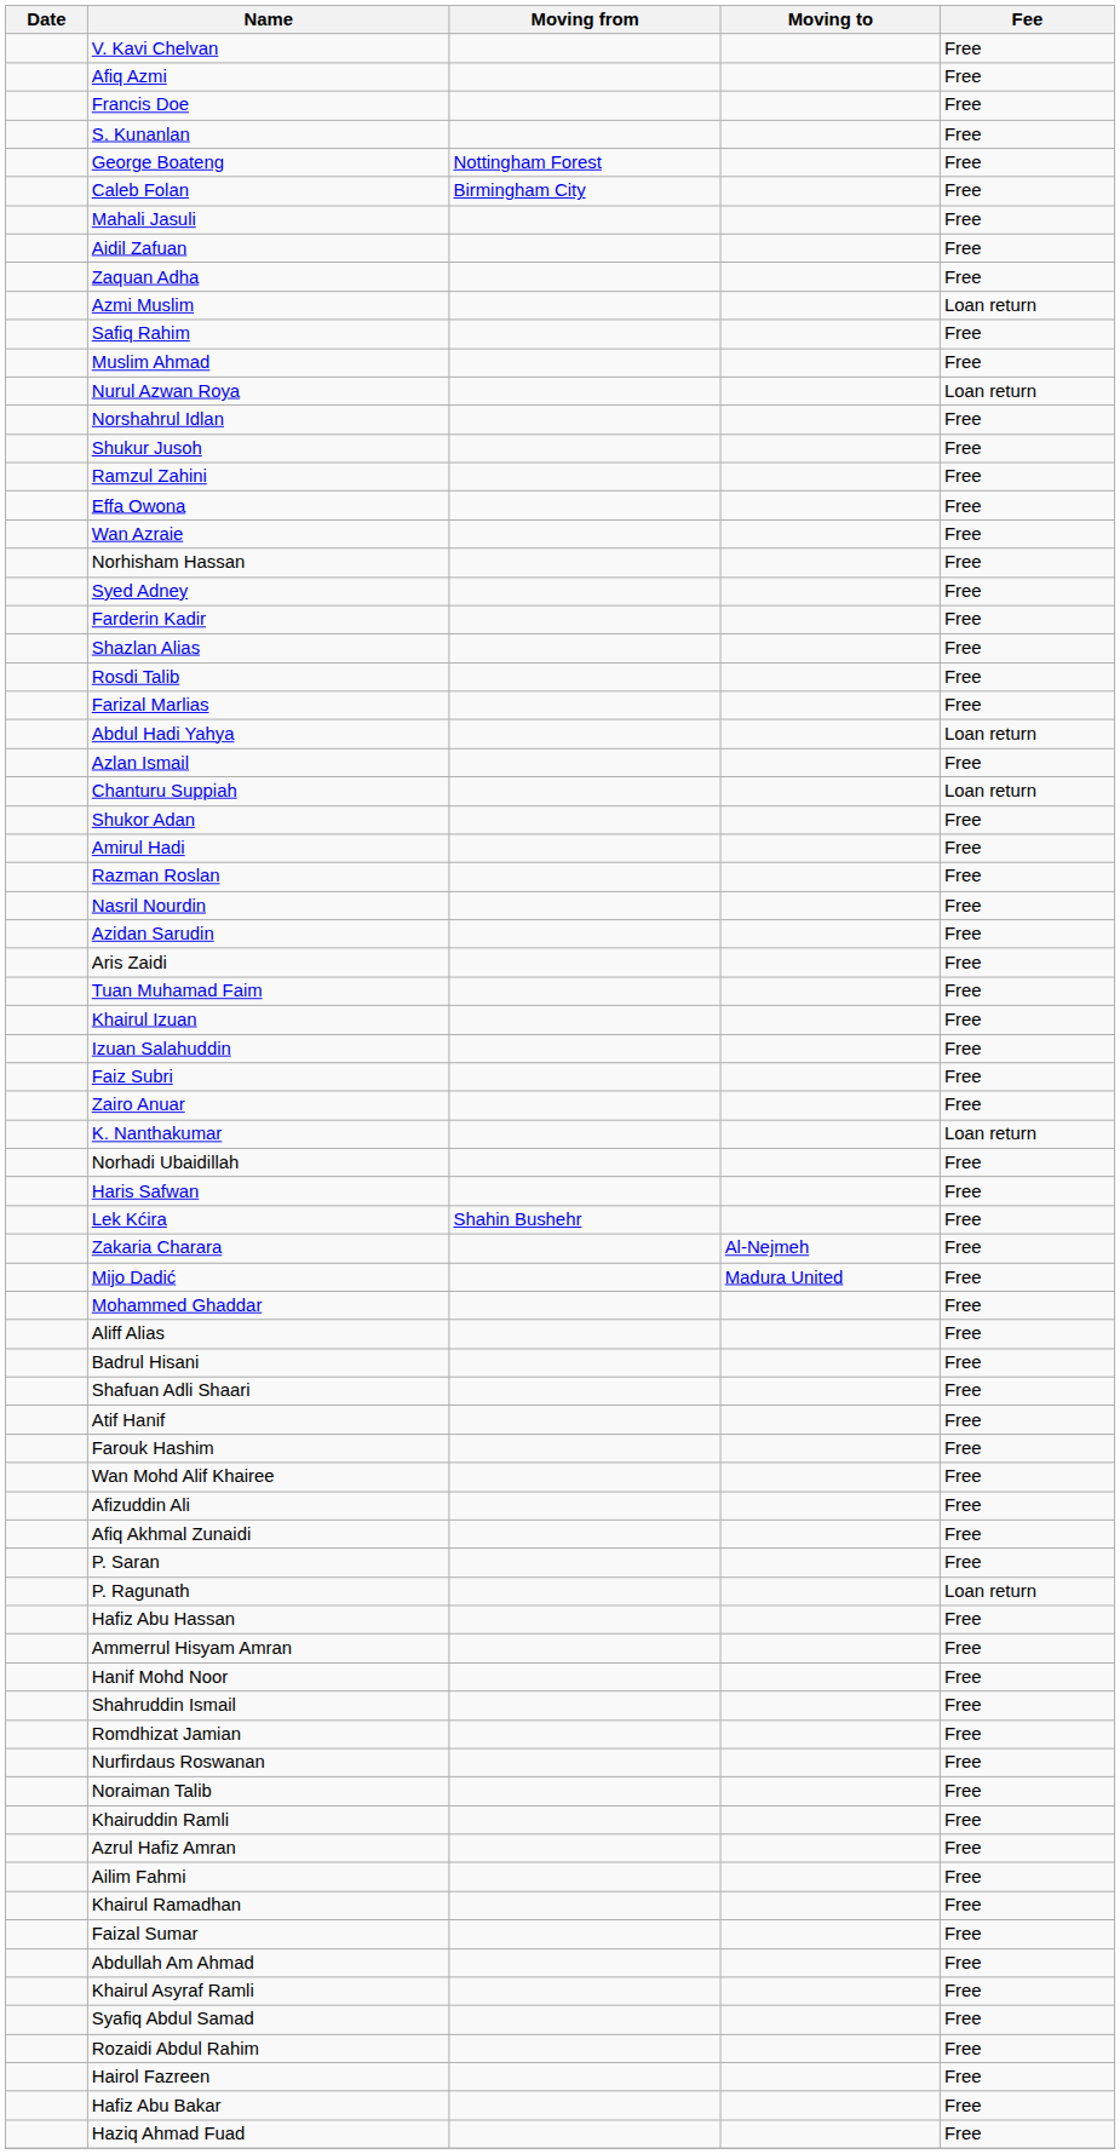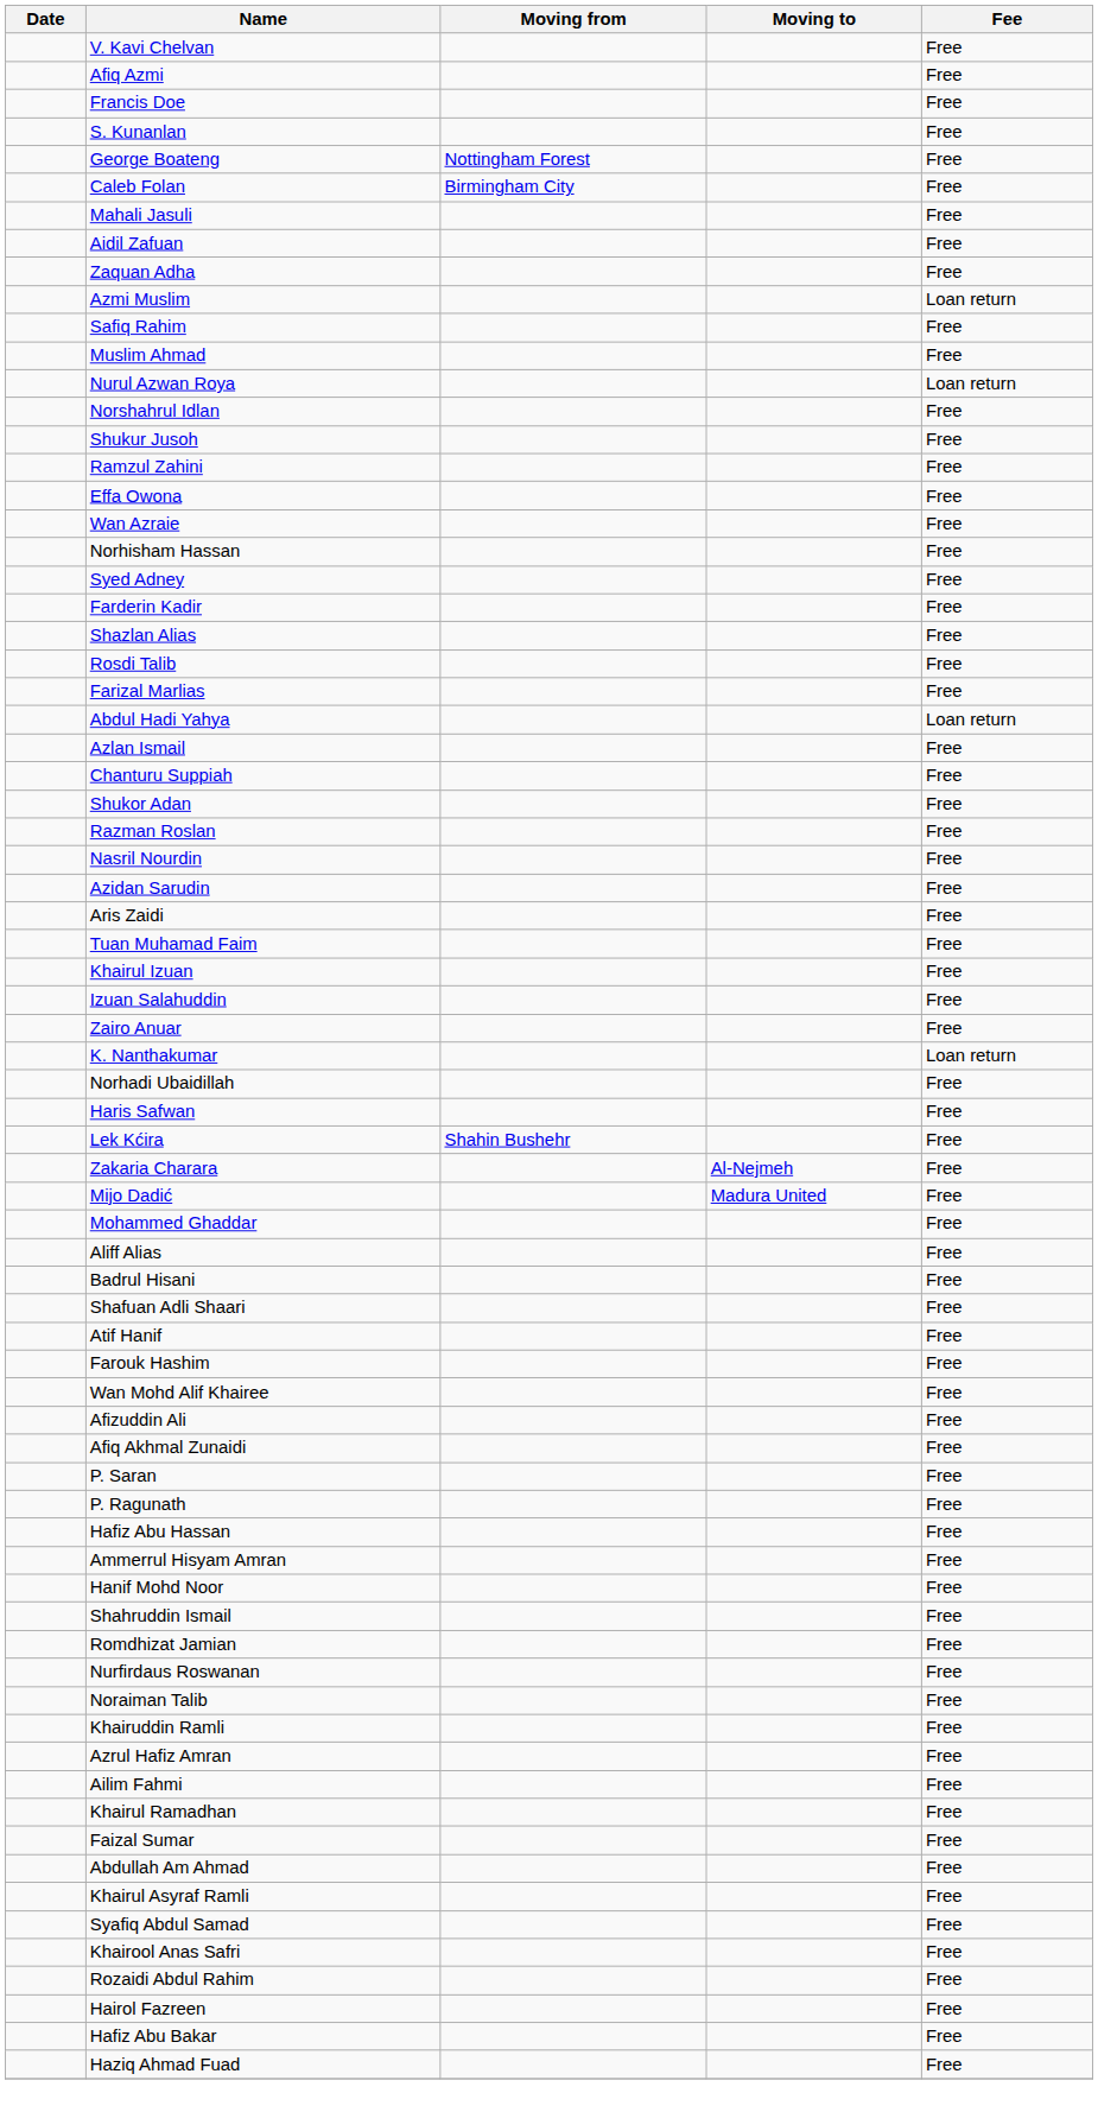Chanturu Suppiah | Fee: Loan return -> Free
- row: Amirul Hadi | Free
- row: Faiz Subri | Free
P. Ragunath | Fee: Loan return -> Free
+ row: Khairool Anas Safri | Free
